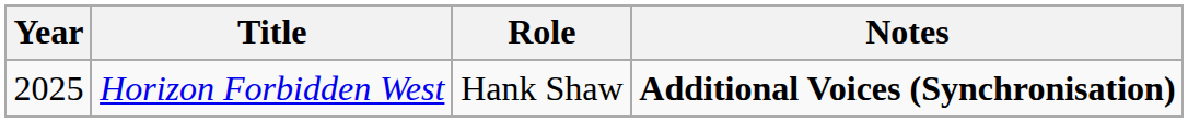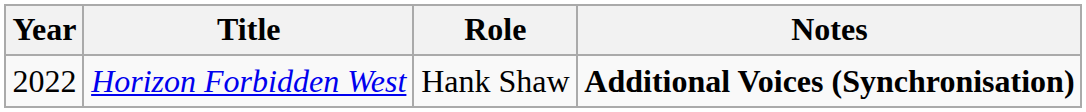Horizon Forbidden West | Year: 2025 -> 2022
